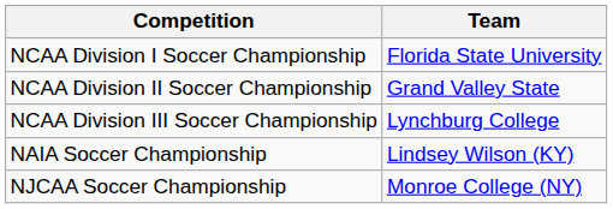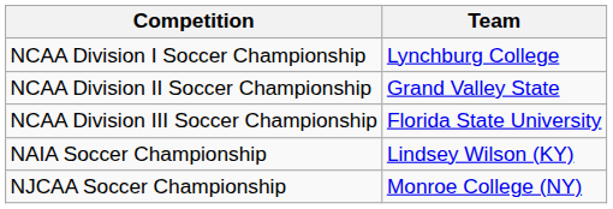NCAA Division I Soccer Championship | Team: Florida State University -> Lynchburg College
NCAA Division III Soccer Championship | Team: Lynchburg College -> Florida State University
